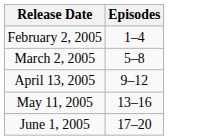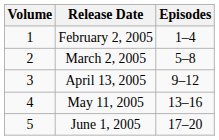+ column: Volume | 1 | 2 | 3 | 4 | 5
